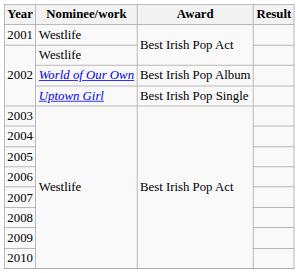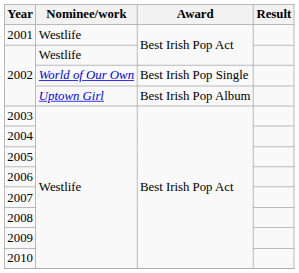2002 / World of Our Own | Award: Best Irish Pop Album -> Best Irish Pop Single
2002 / Uptown Girl | Award: Best Irish Pop Single -> Best Irish Pop Album
